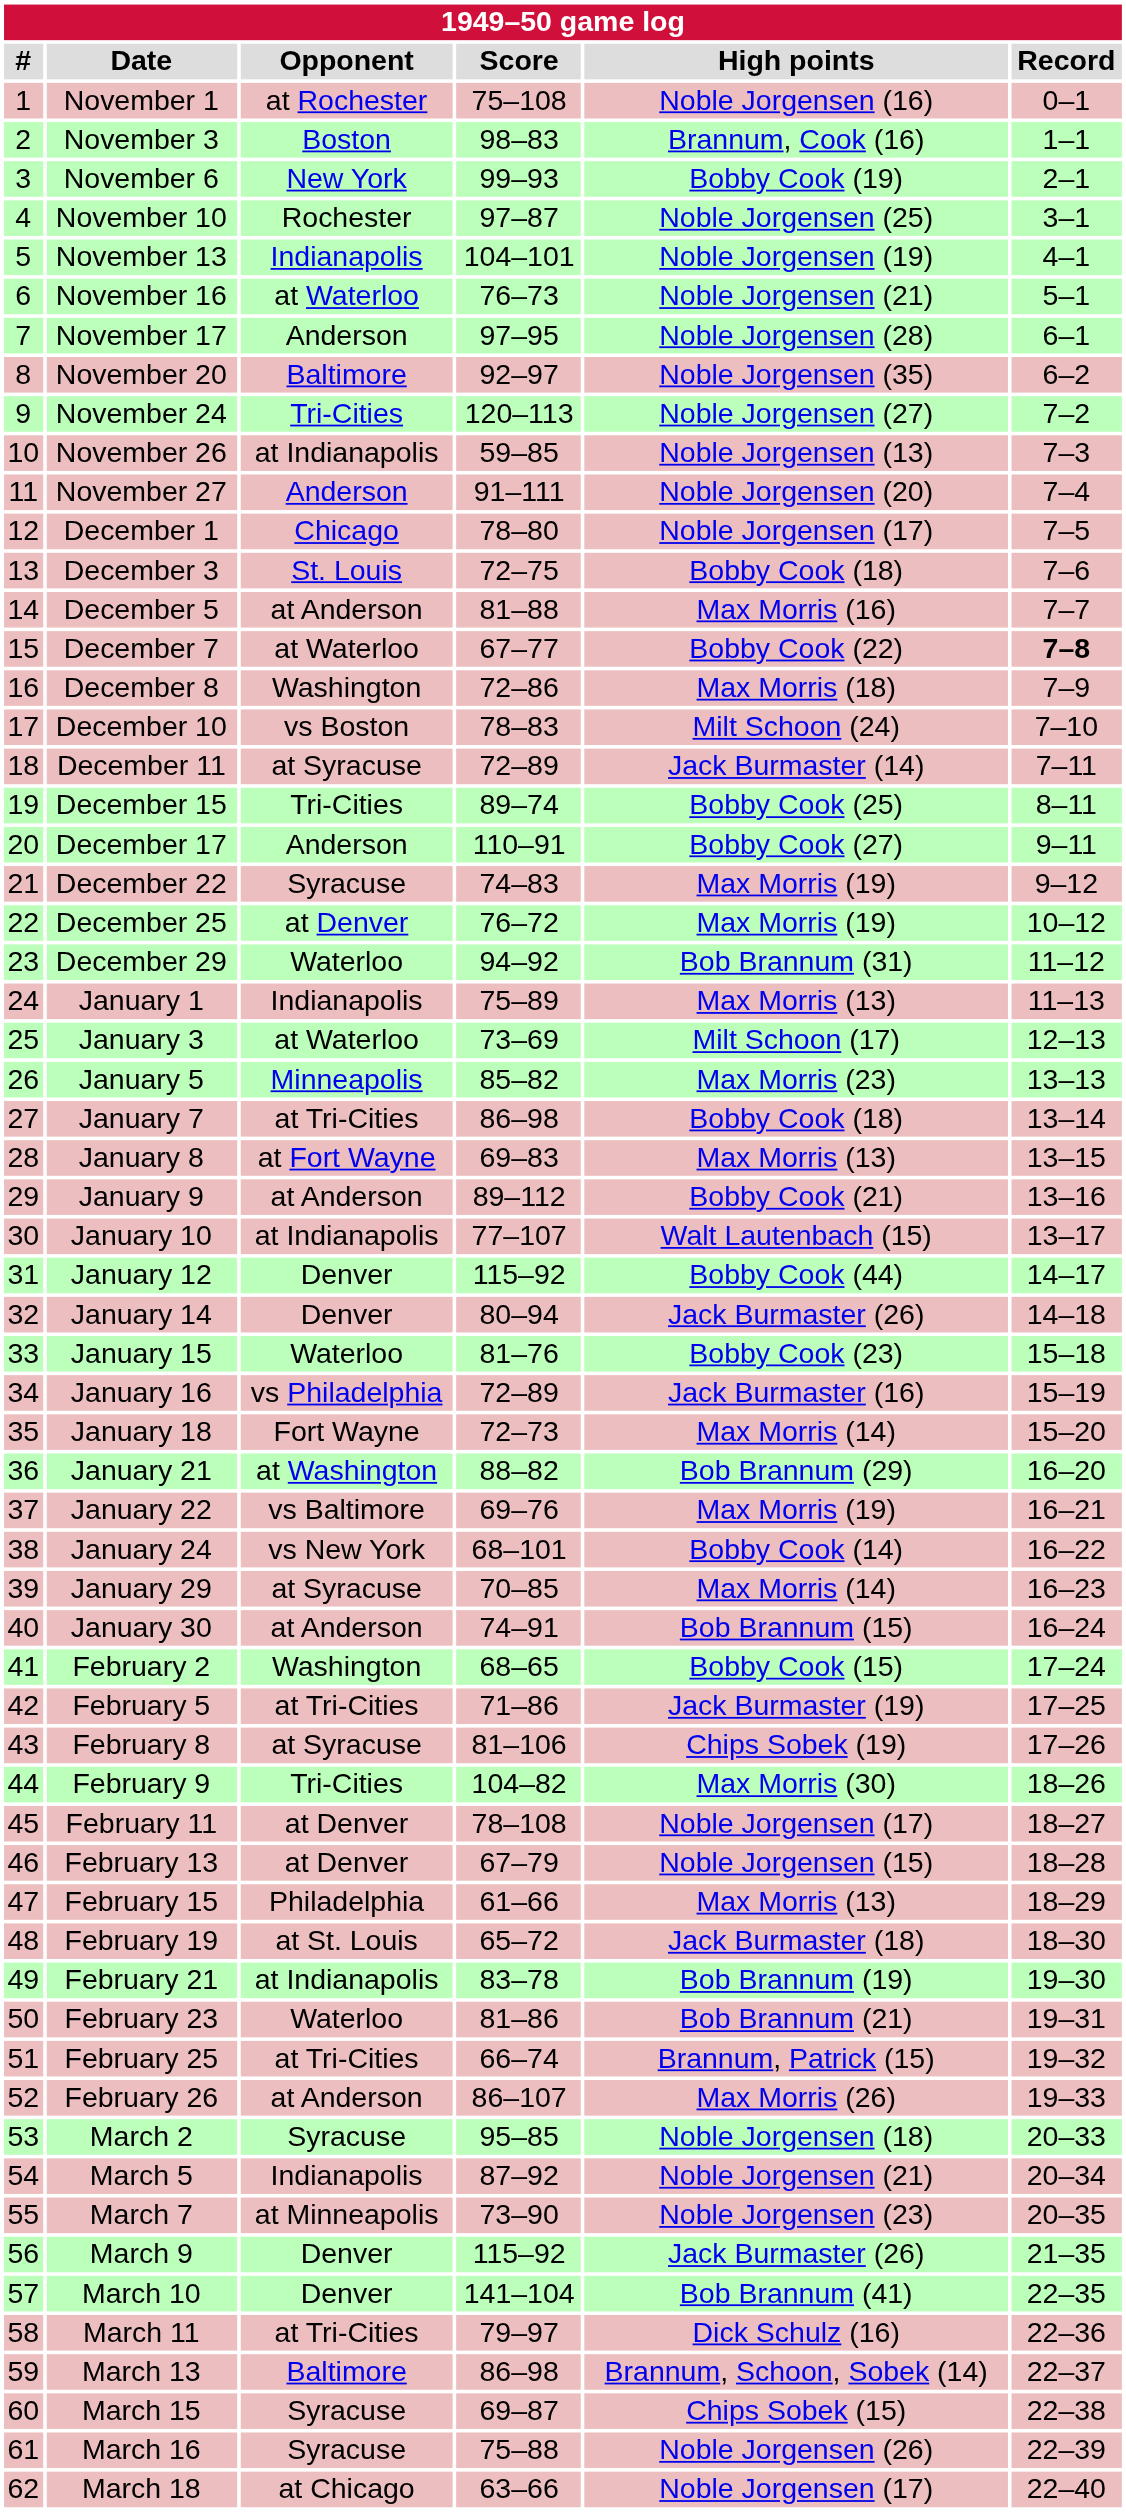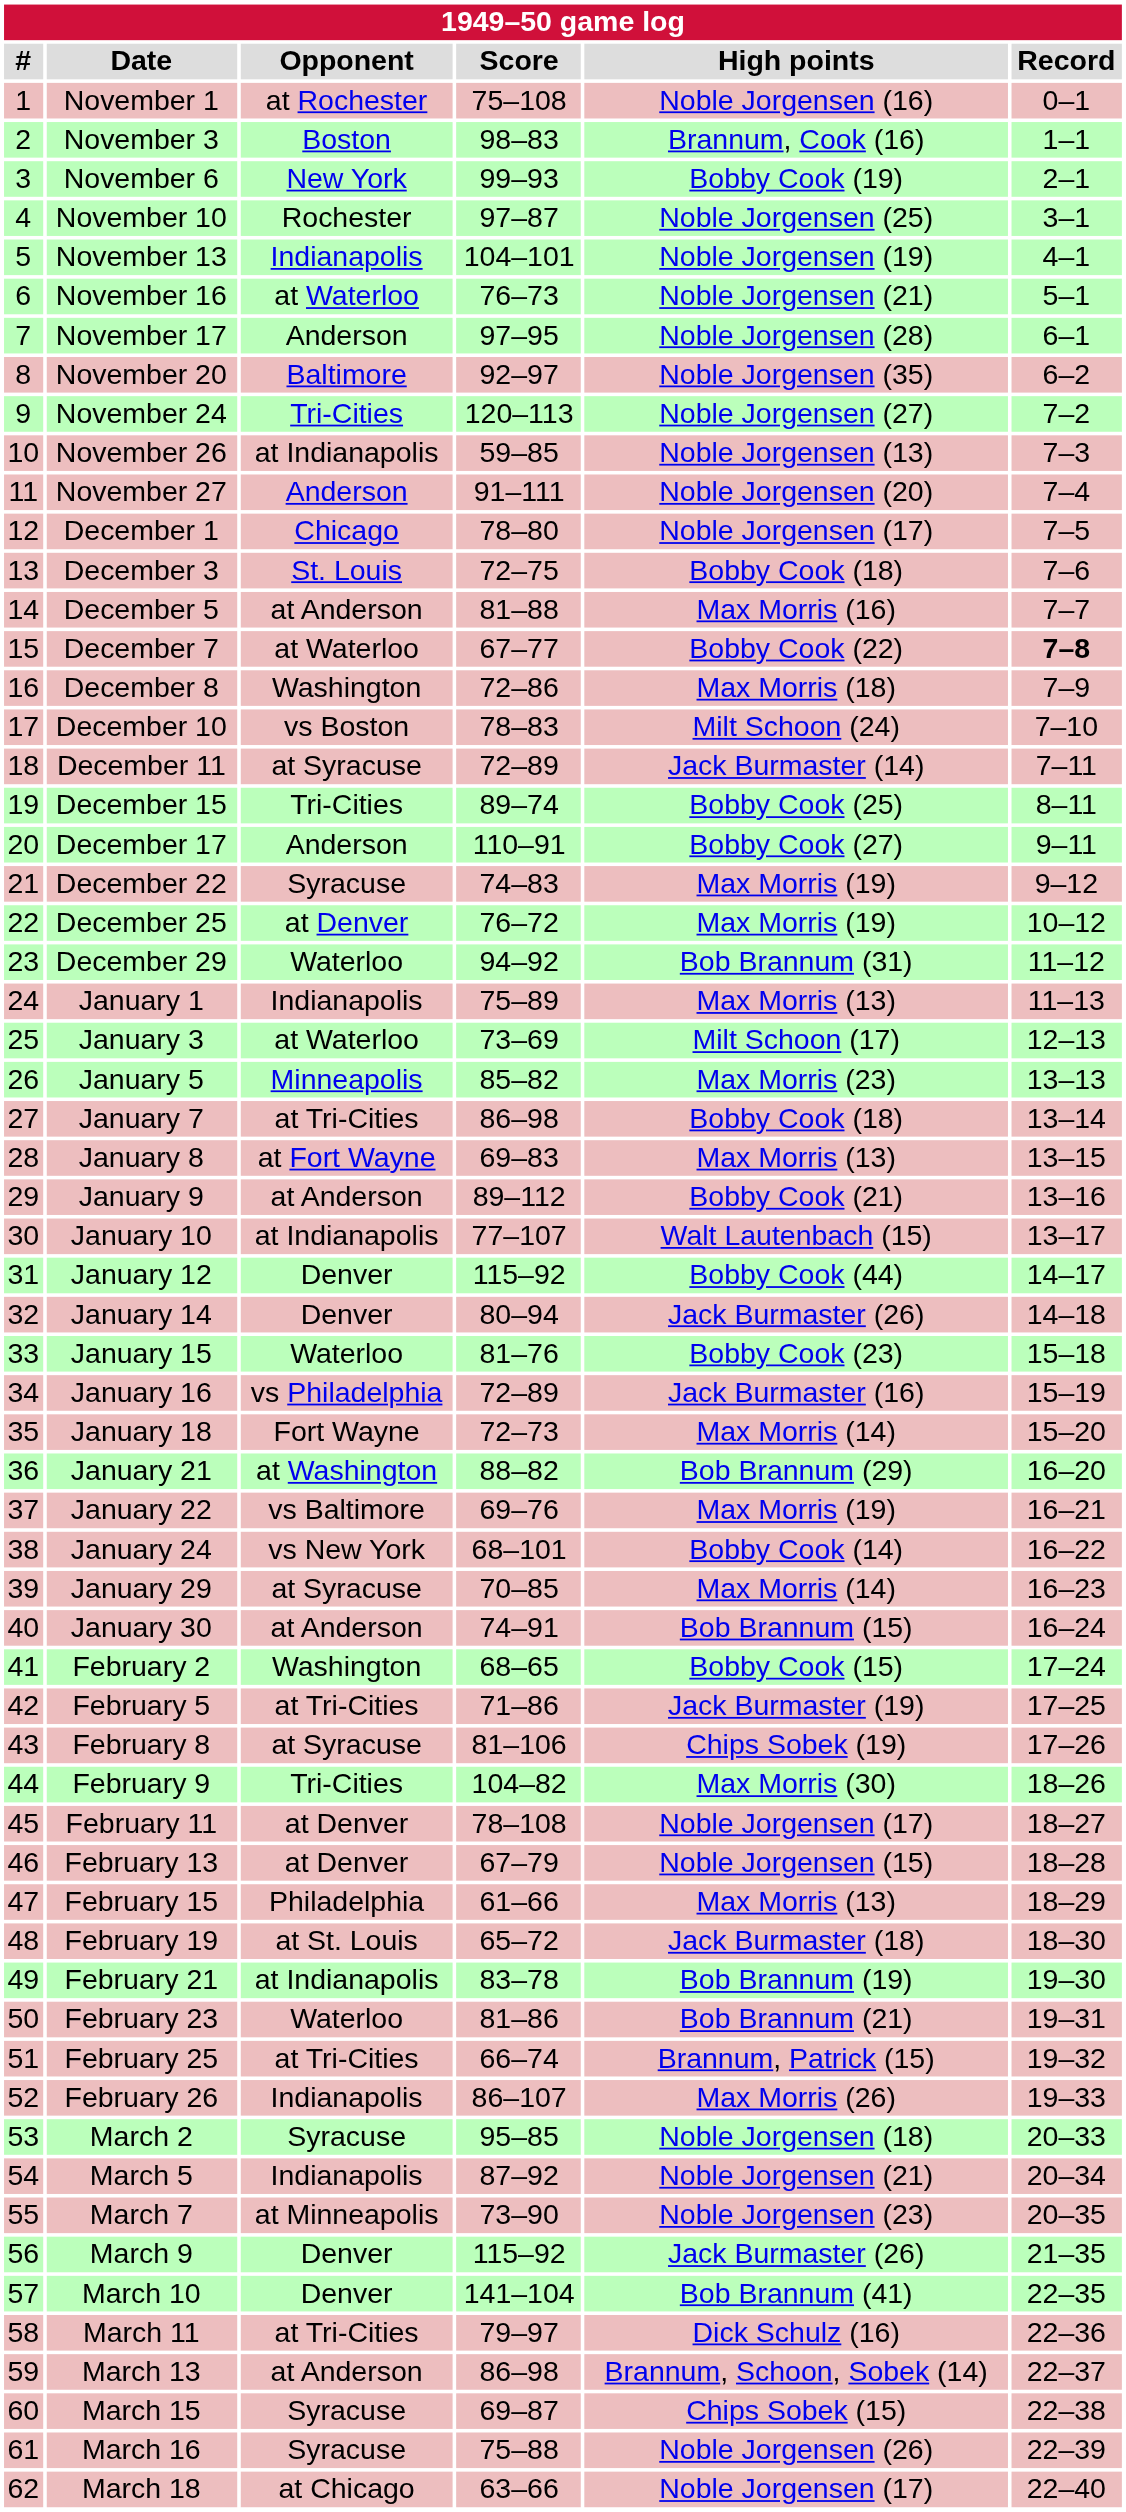February 26 | Opponent: at Anderson -> Indianapolis
March 13 | Opponent: Baltimore -> at Anderson
